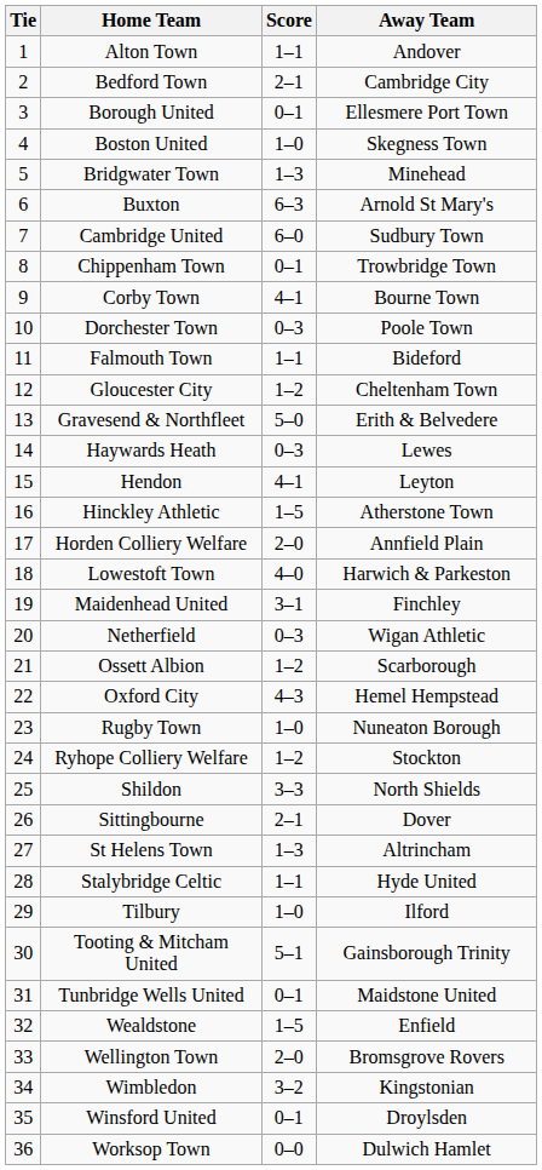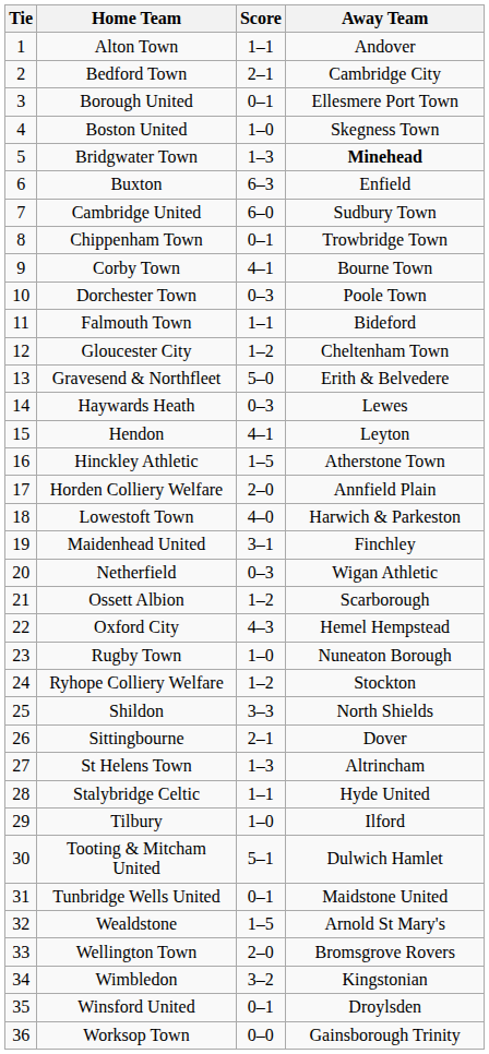Bridgwater Town | Away Team: normal -> bold
Buxton | Away Team: Arnold St Mary's -> Enfield
Tooting & Mitcham United | Away Team: Gainsborough Trinity -> Dulwich Hamlet
Wealdstone | Away Team: Enfield -> Arnold St Mary's
Worksop Town | Away Team: Dulwich Hamlet -> Gainsborough Trinity
